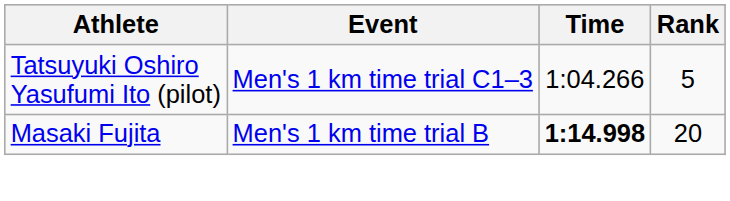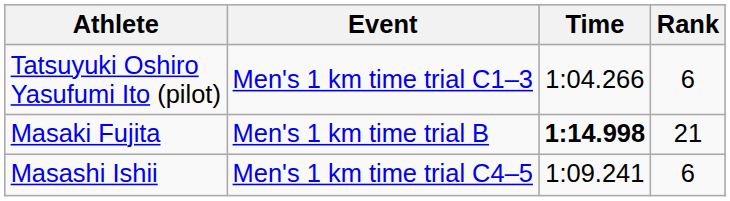Tatsuyuki Oshiro Yasufumi Ito (pilot) | Rank: 5 -> 6
Masaki Fujita | Rank: 20 -> 21
+ row: Masashi Ishii | Men's 1 km time trial C4–5 | 1:09.241 | 6
